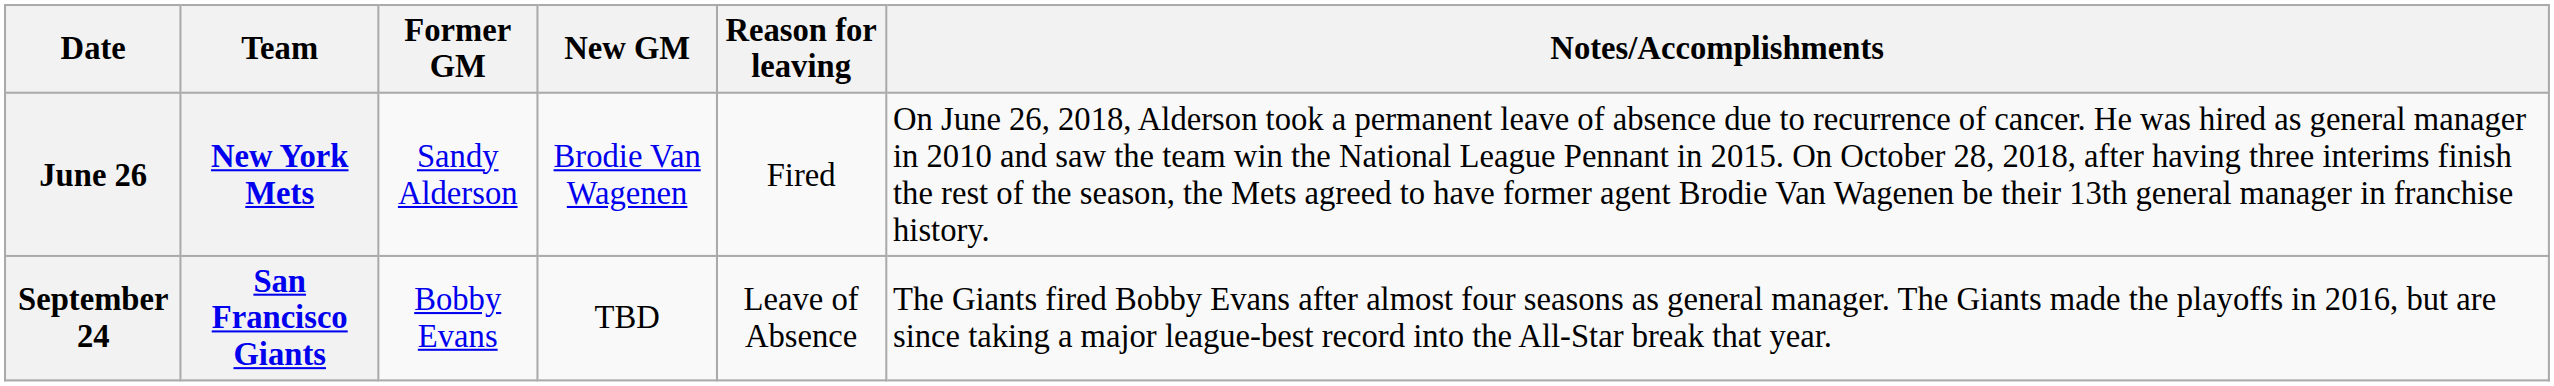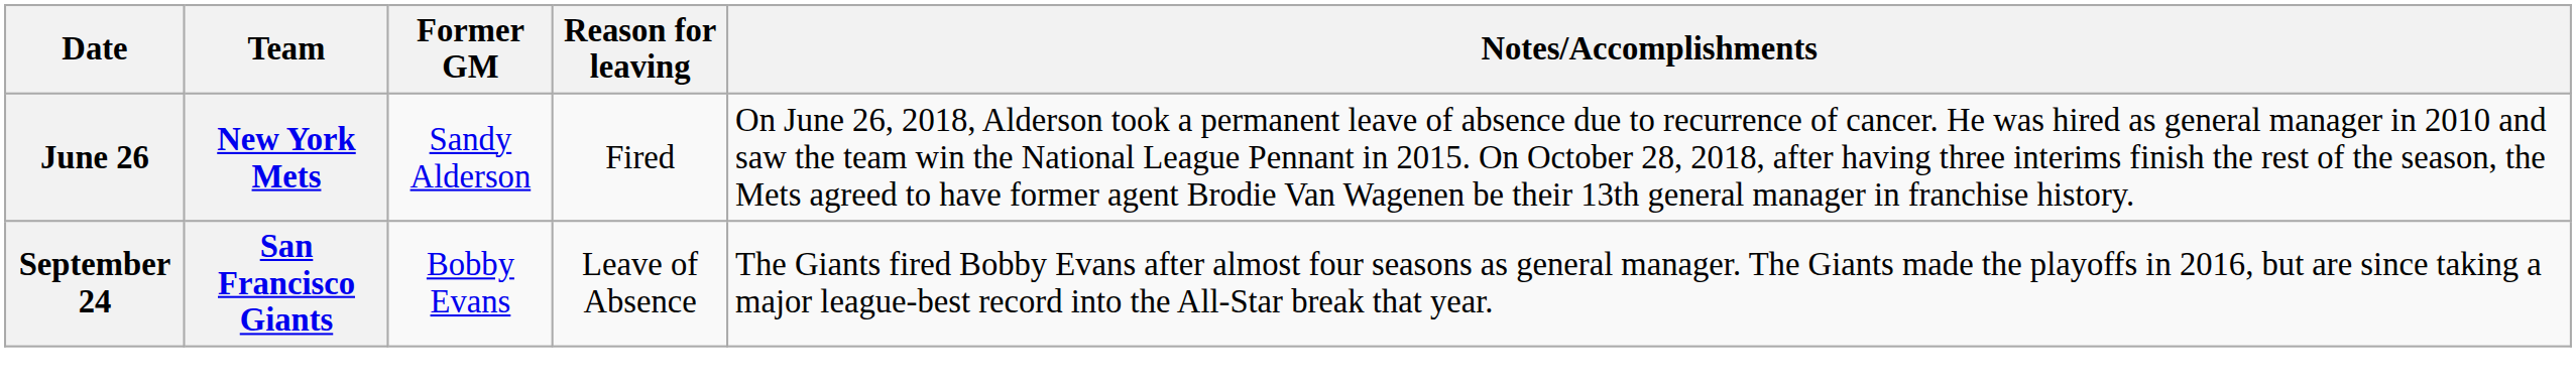- column: New GM | Brodie Van Wagenen | TBD
